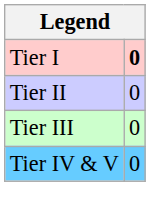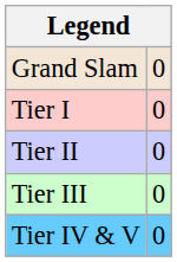+ row: Grand Slam | 0
Tier I | column 2: bold -> normal
